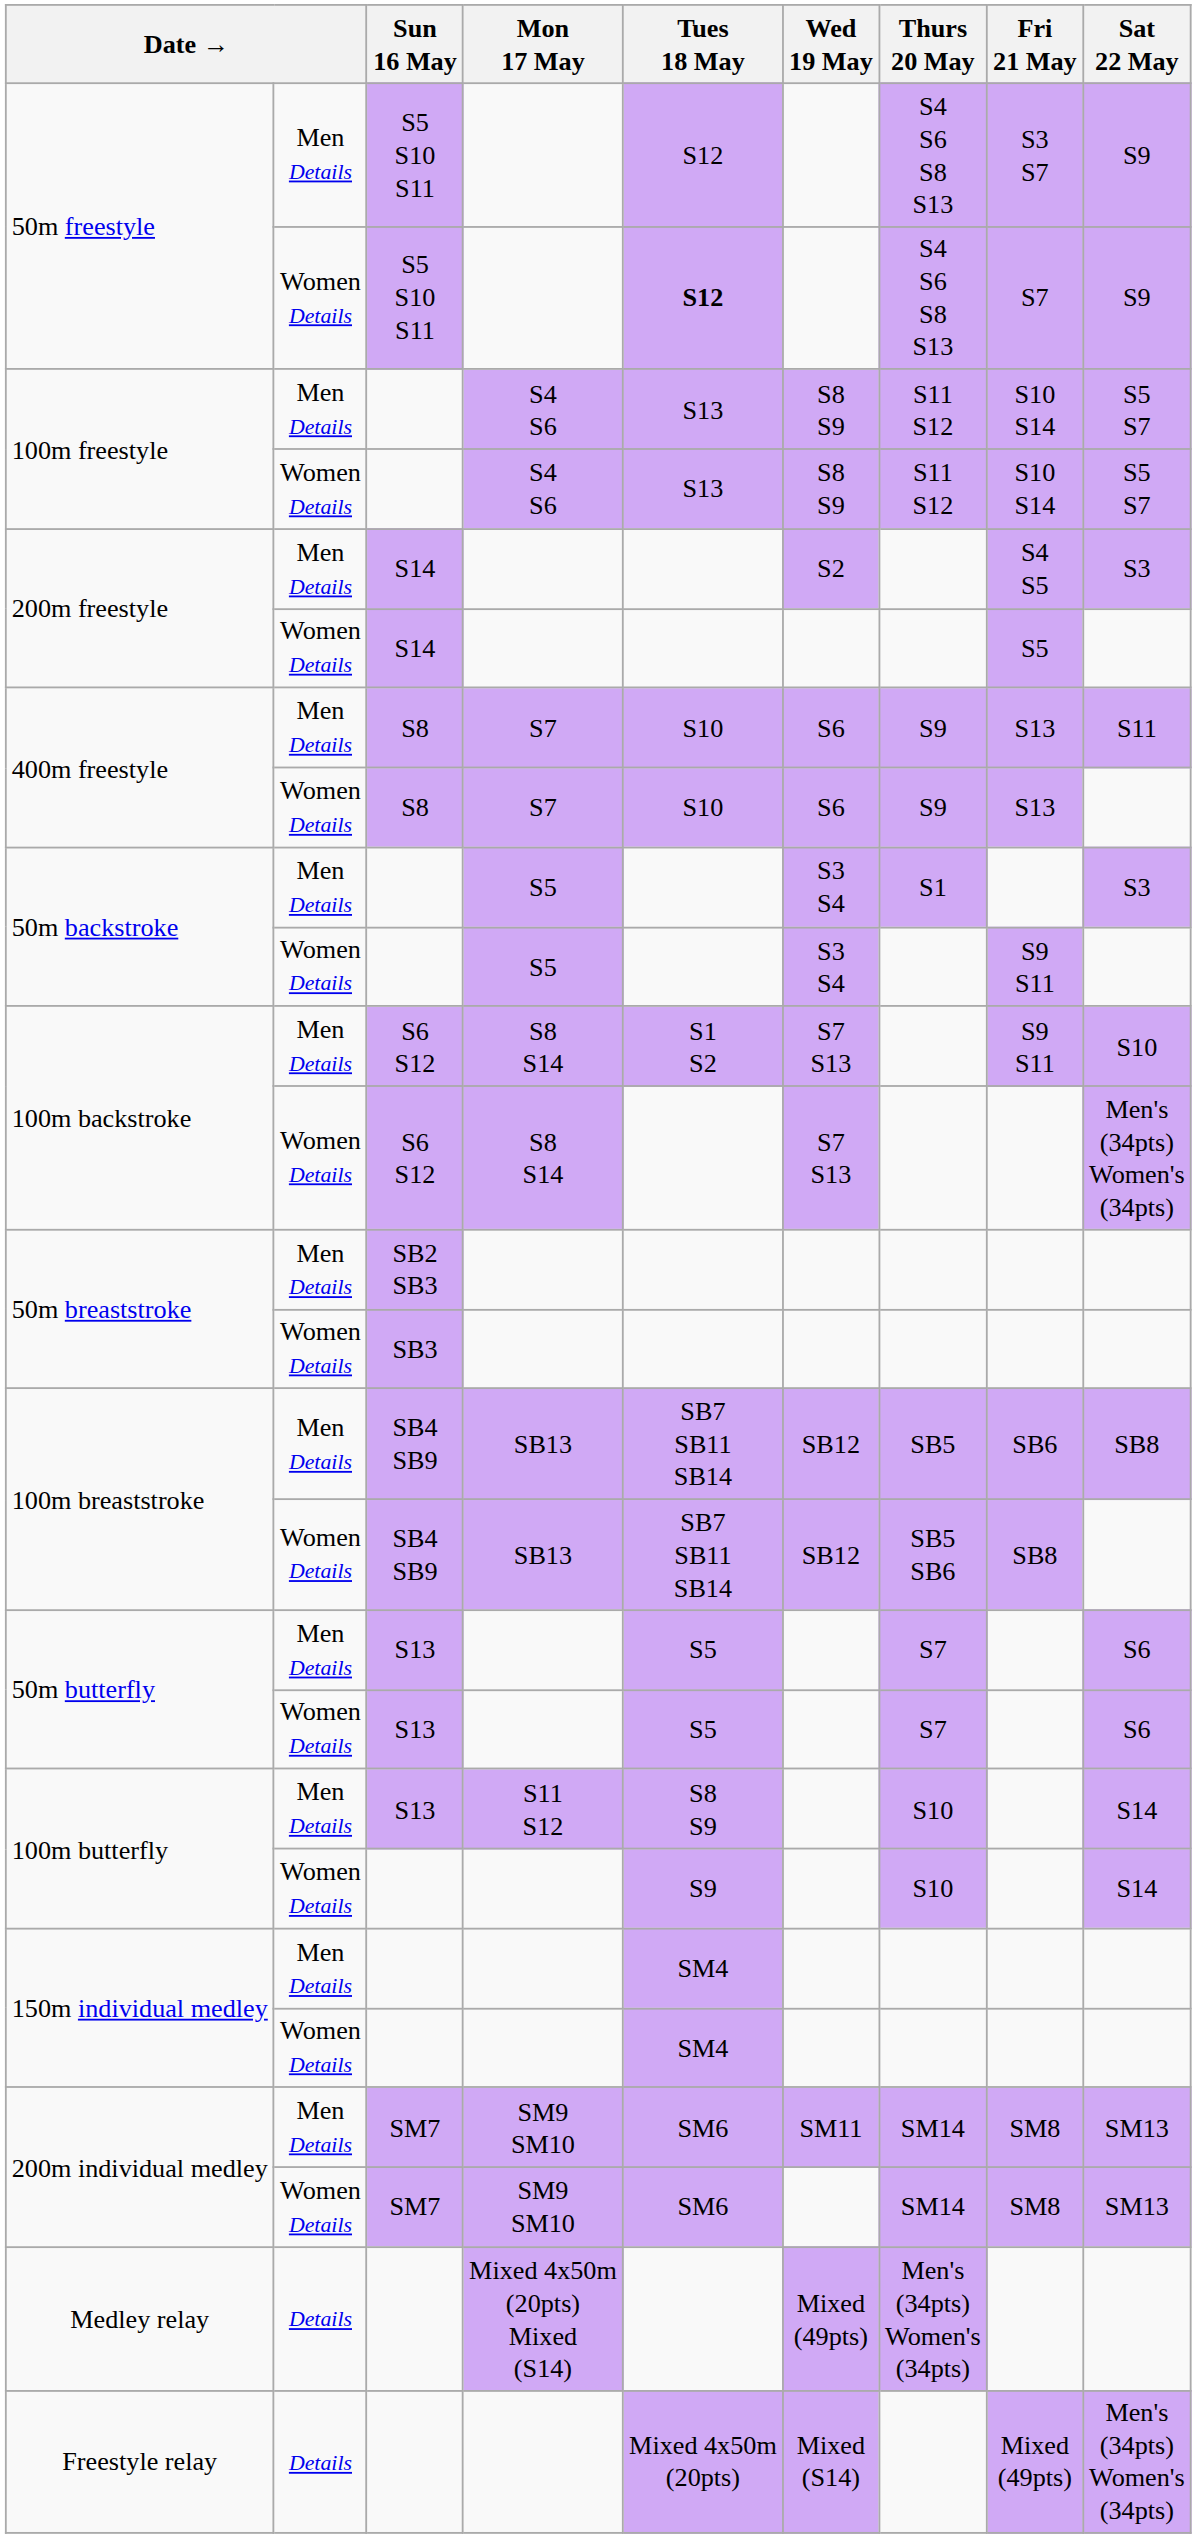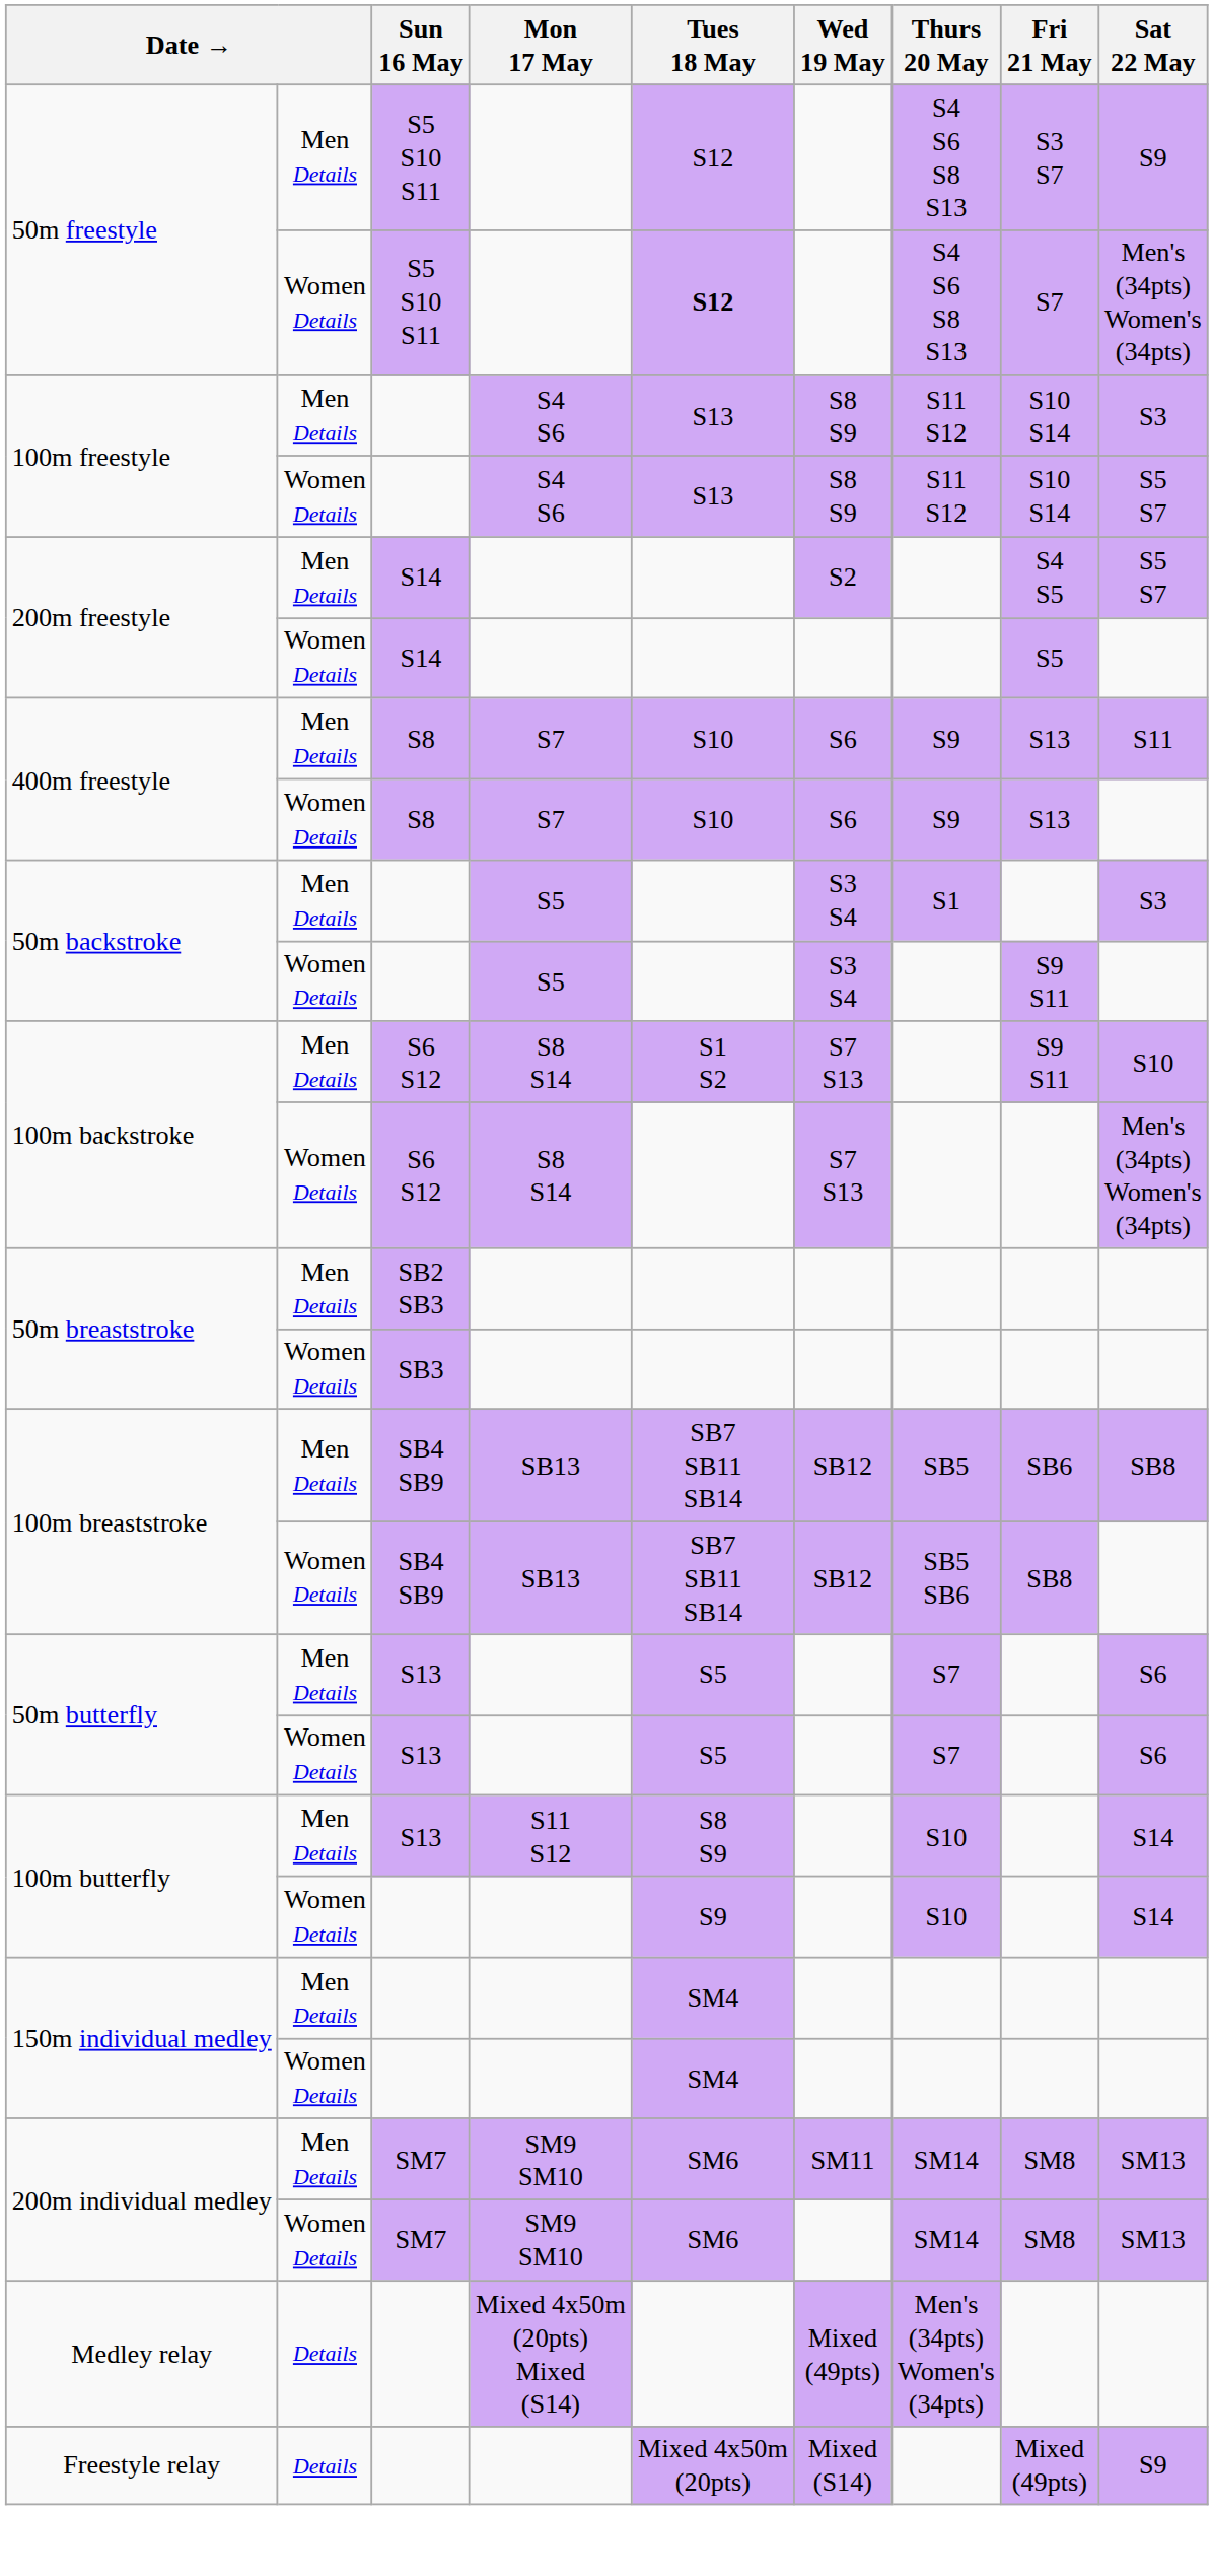50m freestyle / Women Details | Sat 22 May: S9 -> Men's (34pts) Women's (34pts)
100m freestyle / Men Details | Sat 22 May: S5 S7 -> S3
200m freestyle / Men Details | Sat 22 May: S3 -> S5 S7
Freestyle relay | Sat 22 May: Men's (34pts) Women's (34pts) -> S9
